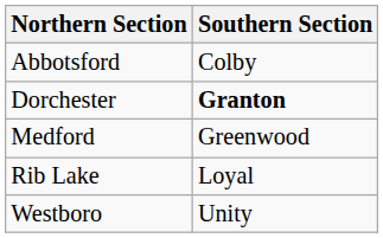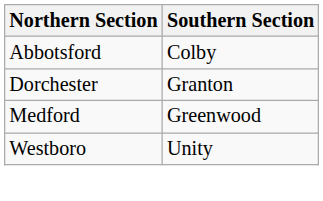Dorchester | Southern Section: bold -> normal
- row: Rib Lake | Loyal
